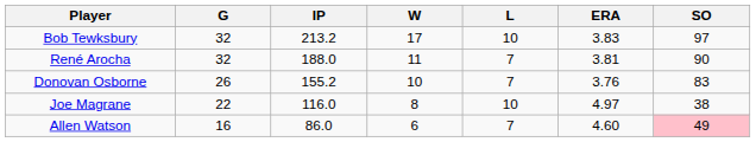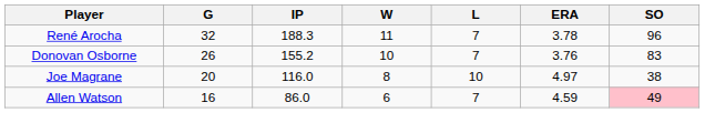- row: Bob Tewksbury | 32 | 213.2 | 17 | 10 | 3.83 | 97
René Arocha | IP: 188.0 -> 188.3
René Arocha | ERA: 3.81 -> 3.78
René Arocha | SO: 90 -> 96
Joe Magrane | G: 22 -> 20
Allen Watson | ERA: 4.60 -> 4.59
